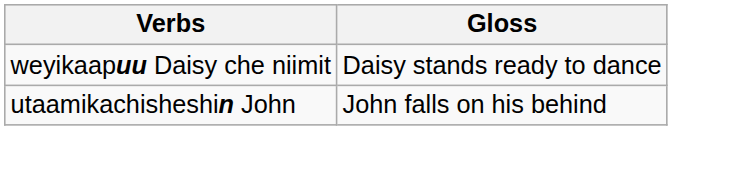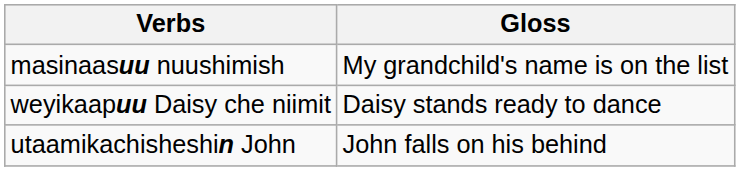+ row: masinaasuu nuushimish | My grandchild's name is on the list
